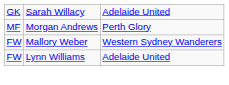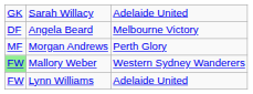+ row: DF | Angela Beard | Melbourne Victory
Mallory Weber | column 1: no background -> lightgreen background
